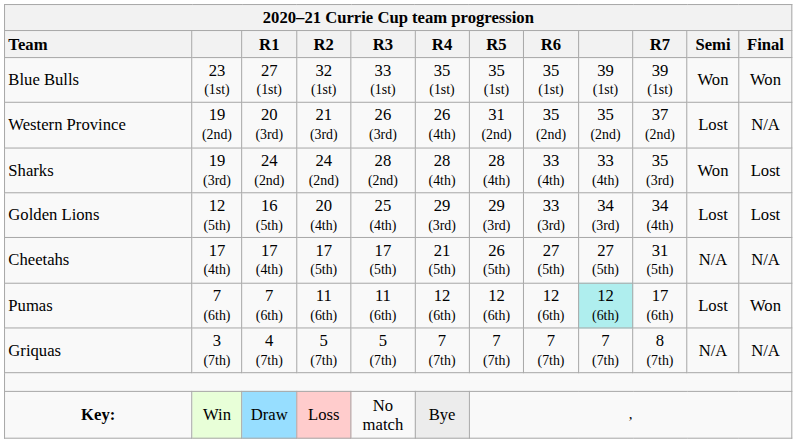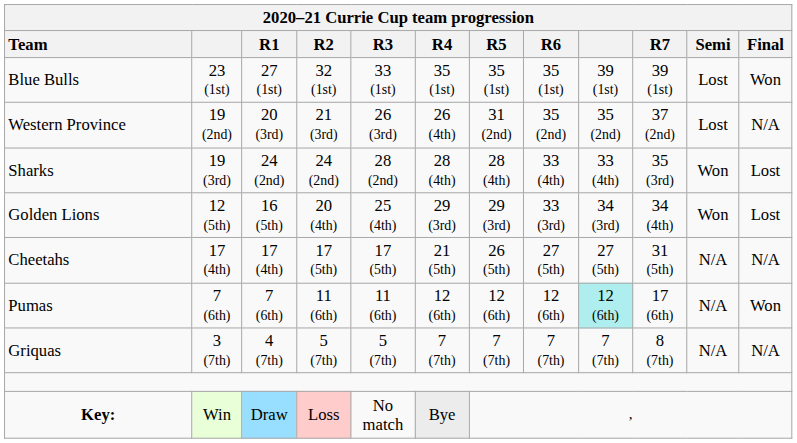Blue Bulls | 2020–21 Currie Cup team progression / Semi: Won -> Lost
Golden Lions | 2020–21 Currie Cup team progression / Semi: Lost -> Won
Pumas | 2020–21 Currie Cup team progression / Semi: Lost -> N/A
